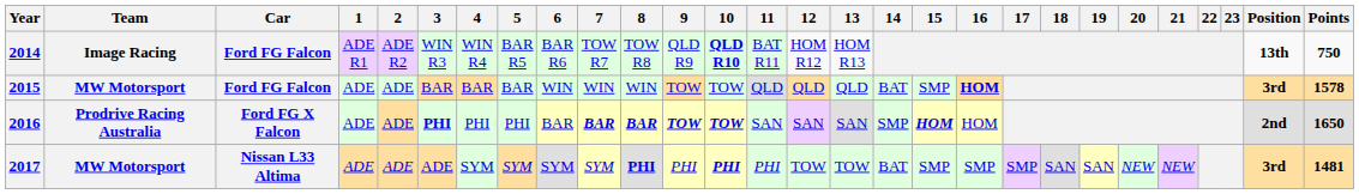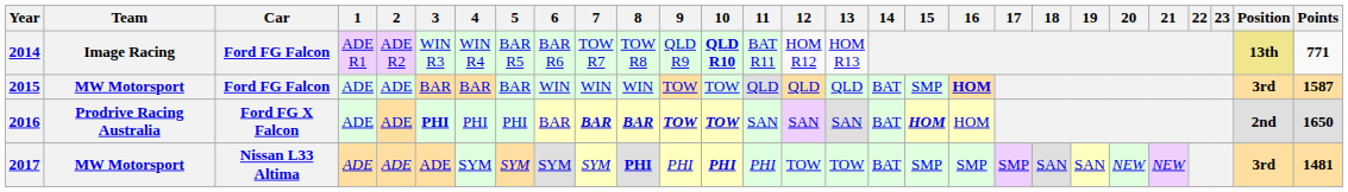2014 | Position: no background -> khaki background
2014 | Points: 750 -> 771
2015 | Points: 1578 -> 1587
2016 | 14: SMP -> BAT
